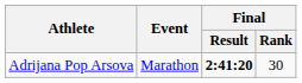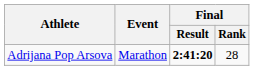Adrijana Pop Arsova | Final / Rank: 30 -> 28
